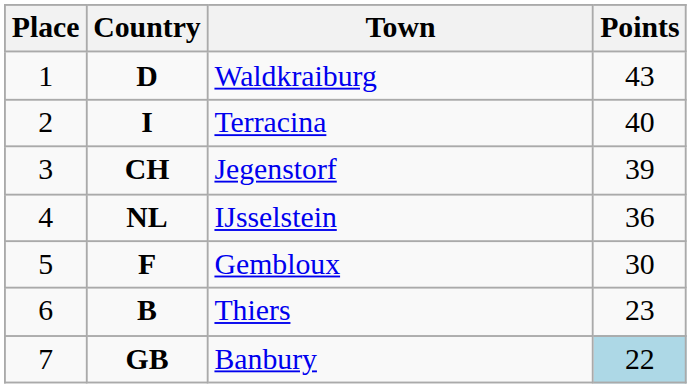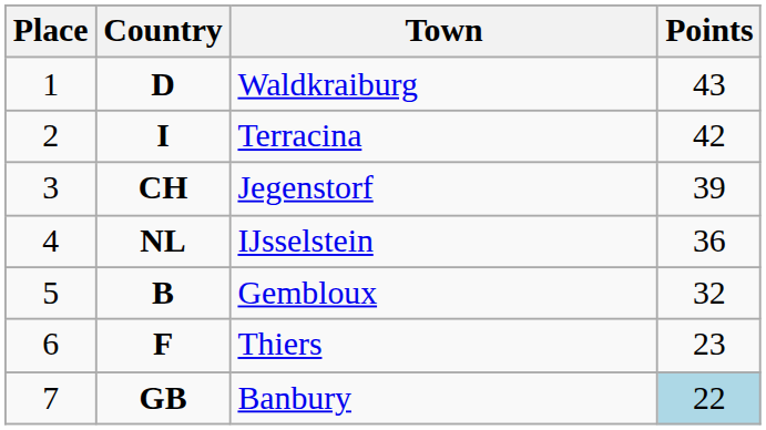Terracina | Points: 40 -> 42
Gembloux | Country: F -> B
Gembloux | Points: 30 -> 32
Thiers | Country: B -> F
